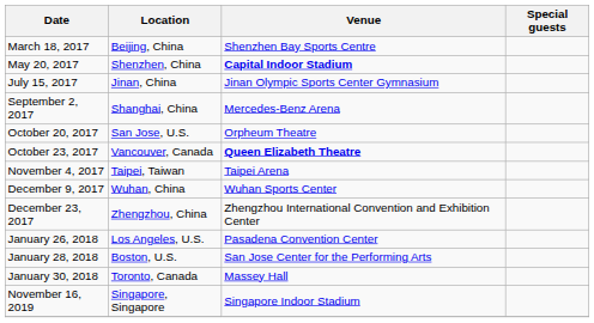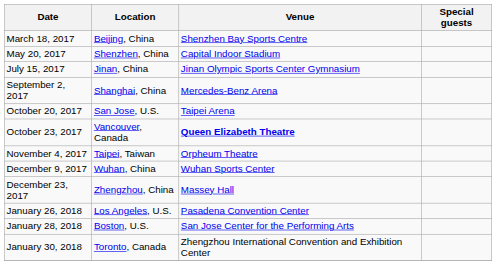May 20, 2017 | Venue: bold -> normal
October 20, 2017 | Venue: Orpheum Theatre -> Taipei Arena
November 4, 2017 | Venue: Taipei Arena -> Orpheum Theatre
December 23, 2017 | Venue: Zhengzhou International Convention and Exhibition Center -> Massey Hall
January 30, 2018 | Venue: Massey Hall -> Zhengzhou International Convention and Exhibition Center
- row: November 16, 2019 | Singapore, Singapore | Singapore Indoor Stadium
